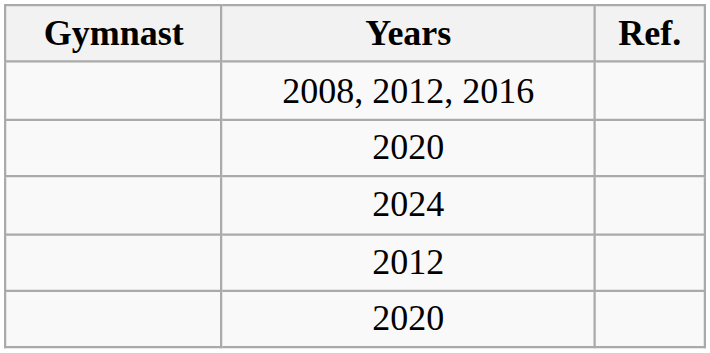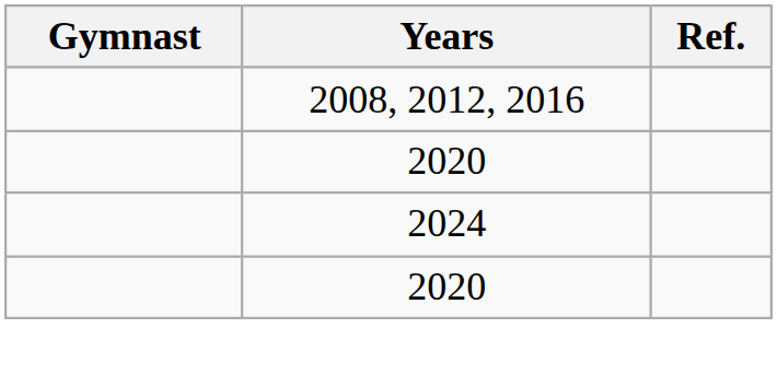- row: 2012
